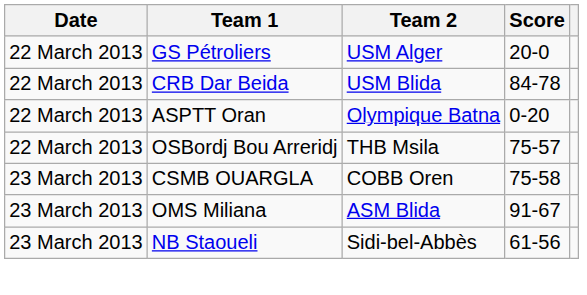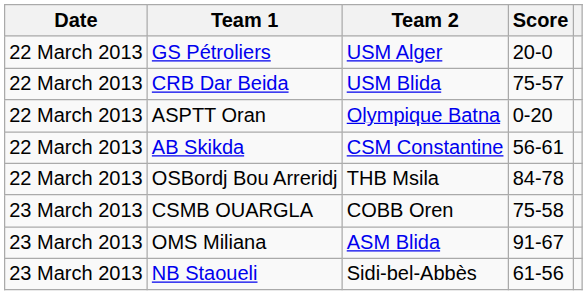CRB Dar Beida | Score: 84-78 -> 75-57
+ row: 22 March 2013 | AB Skikda | CSM Constantine | 56-61
OSBordj Bou Arreridj | Score: 75-57 -> 84-78
